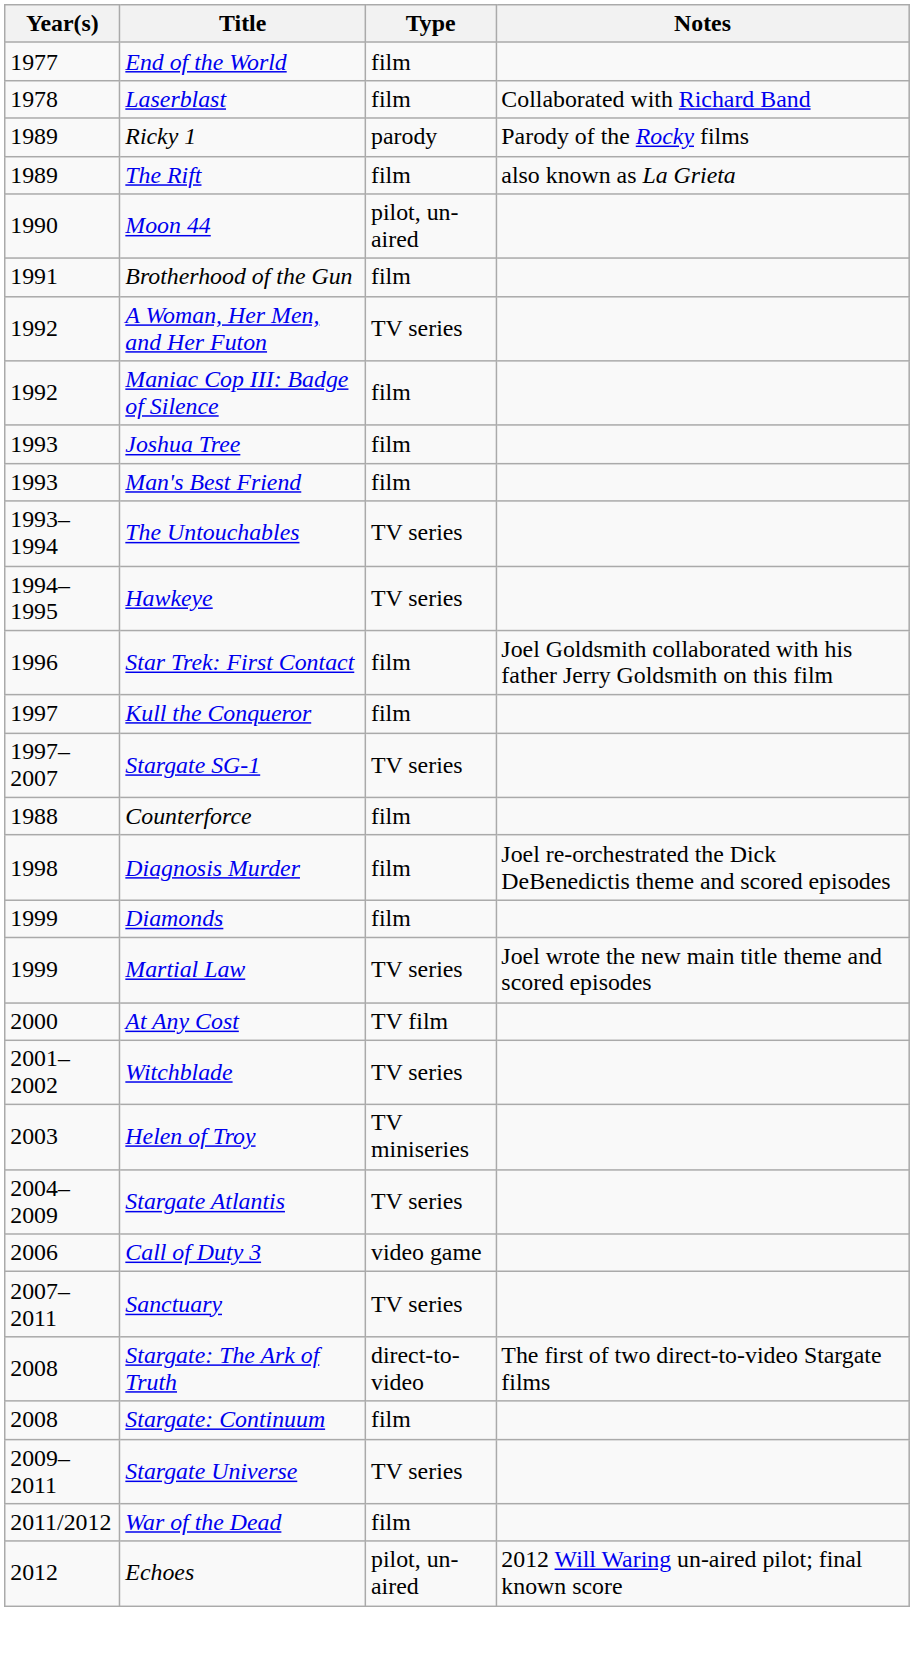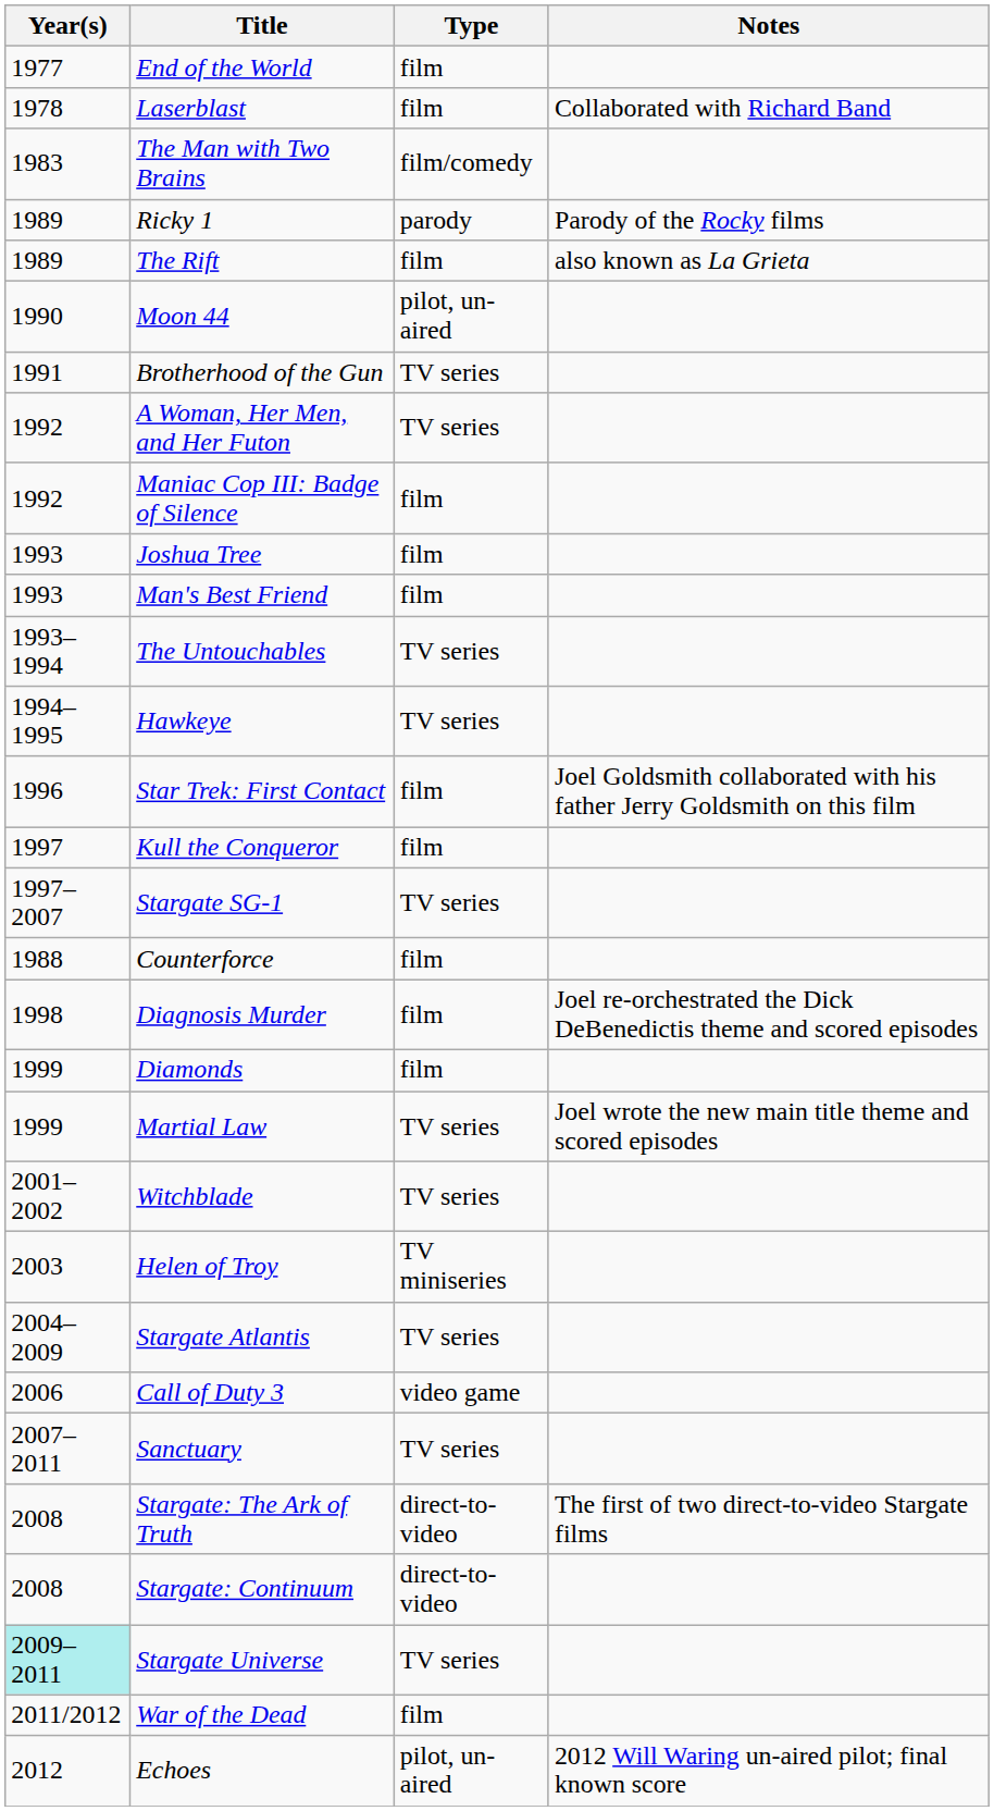+ row: 1983 | The Man with Two Brains | film/comedy
Brotherhood of the Gun | Type: film -> TV series
- row: 2000 | At Any Cost | TV film
Stargate: Continuum | Type: film -> direct-to-video
Stargate Universe | Year(s): no background -> paleturquoise background
